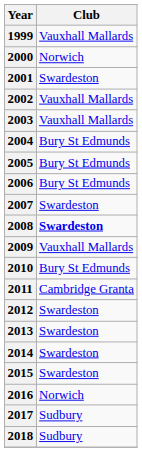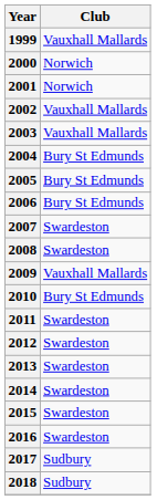2001 | Club: Swardeston -> Norwich
2008 | Club: bold -> normal
2011 | Club: Cambridge Granta -> Swardeston
2016 | Club: Norwich -> Swardeston
